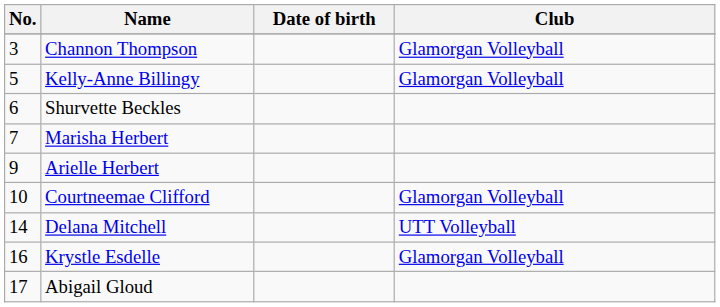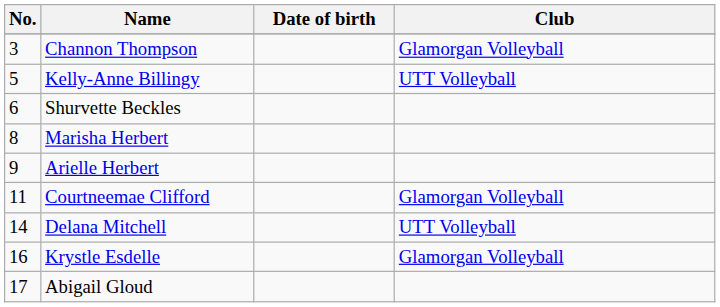Kelly-Anne Billingy | Club: Glamorgan Volleyball -> UTT Volleyball
Marisha Herbert | No.: 7 -> 8
Courtneemae Clifford | No.: 10 -> 11
